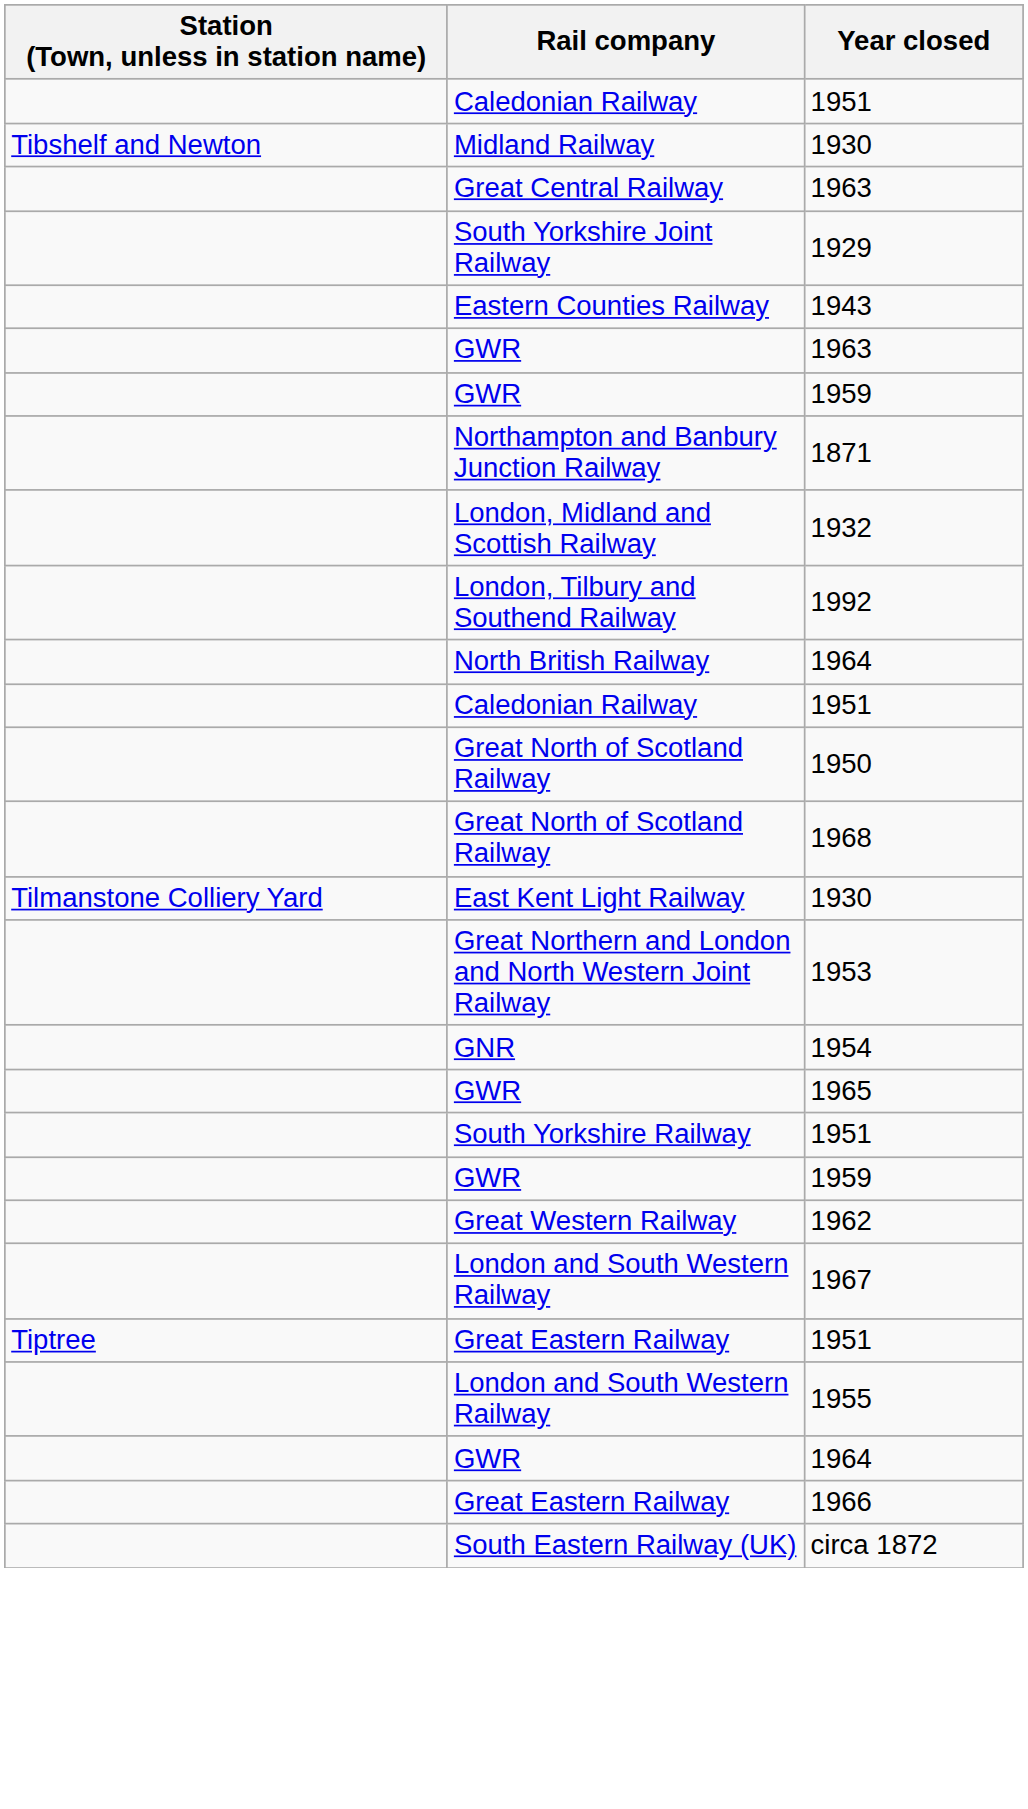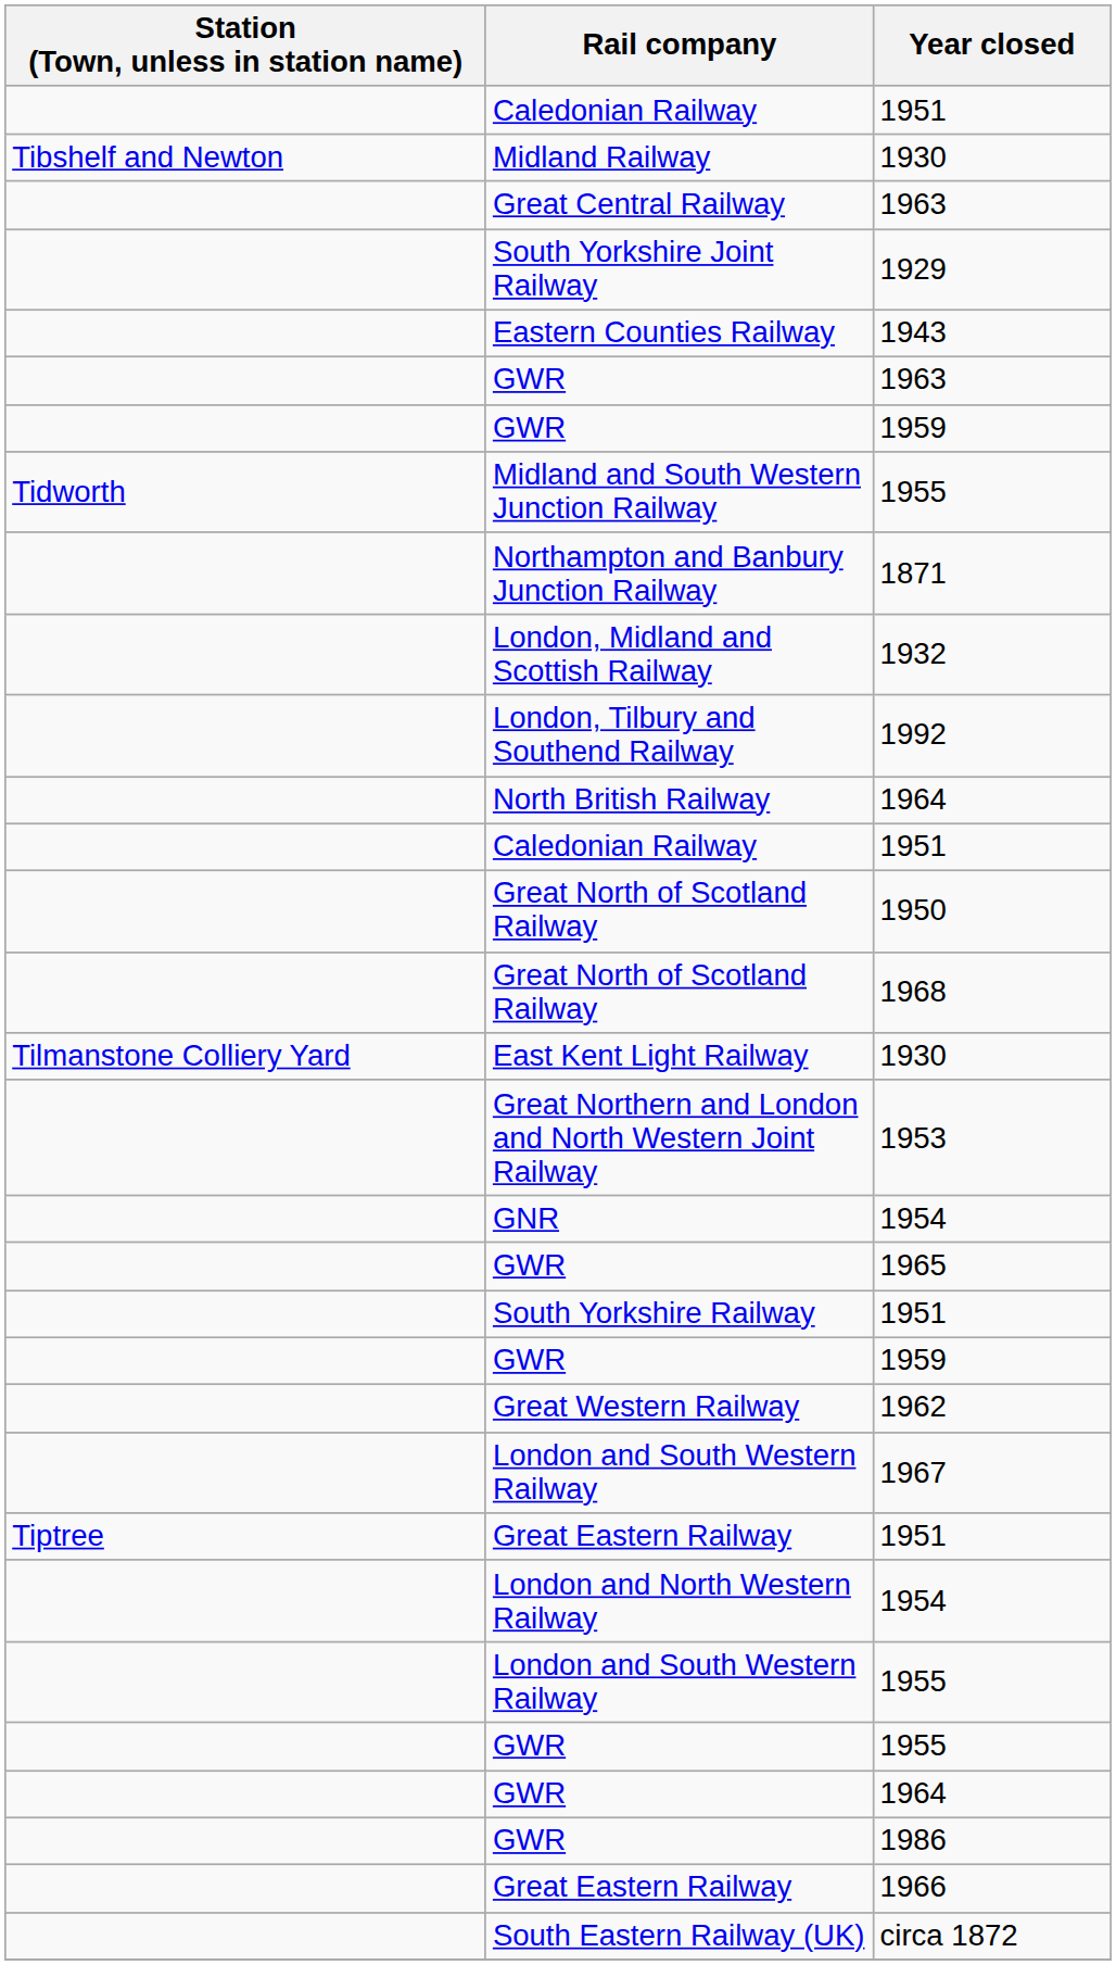+ row: Tidworth | Midland and South Western Junction Railway | 1955
+ row: London and North Western Railway | 1954
+ row: GWR | 1955
+ row: GWR | 1986
